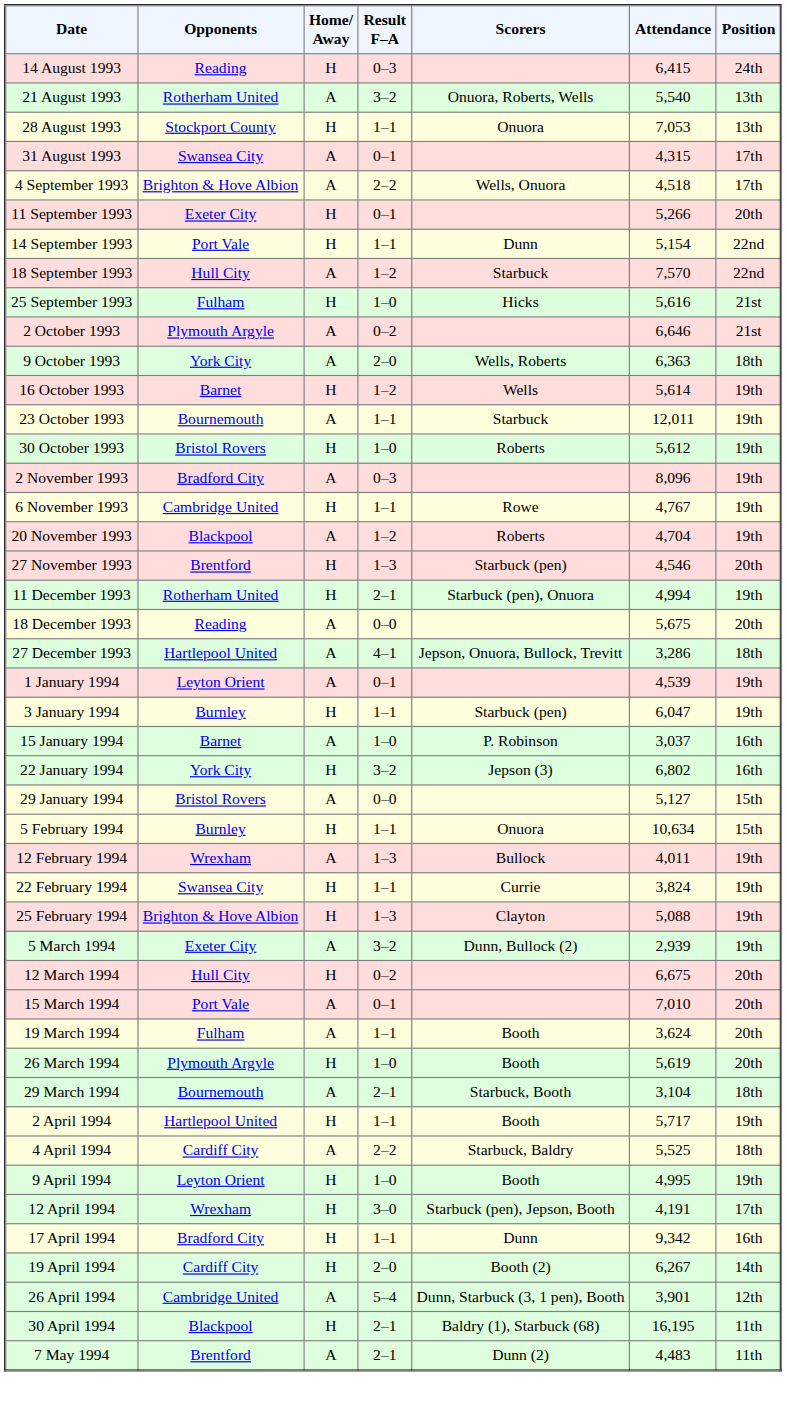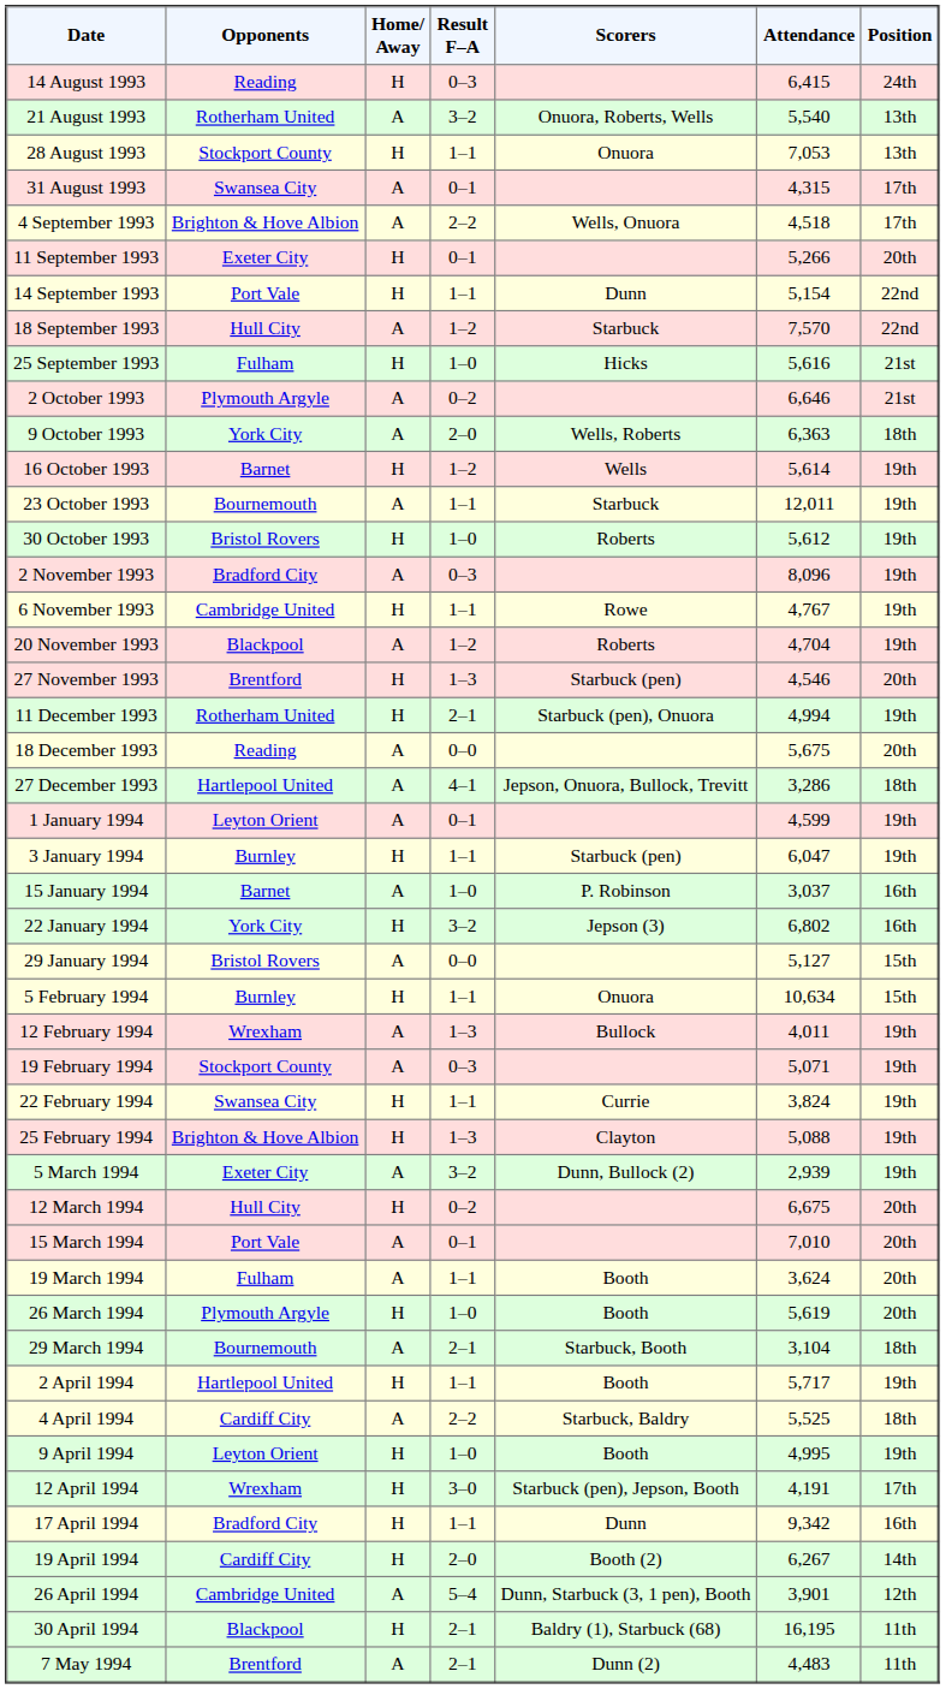1 January 1994 | Attendance: 4,539 -> 4,599
+ row: 19 February 1994 | Stockport County | A | 0–3 | 5,071 | 19th
